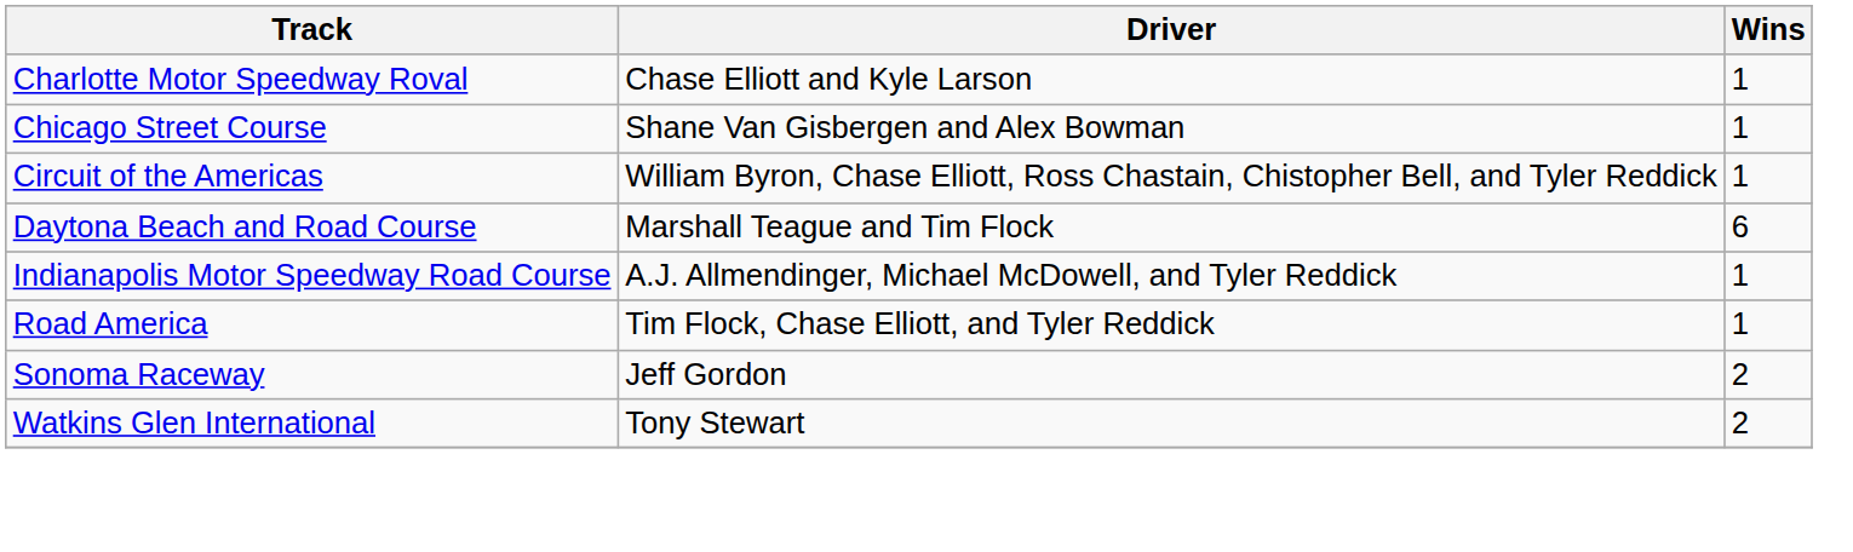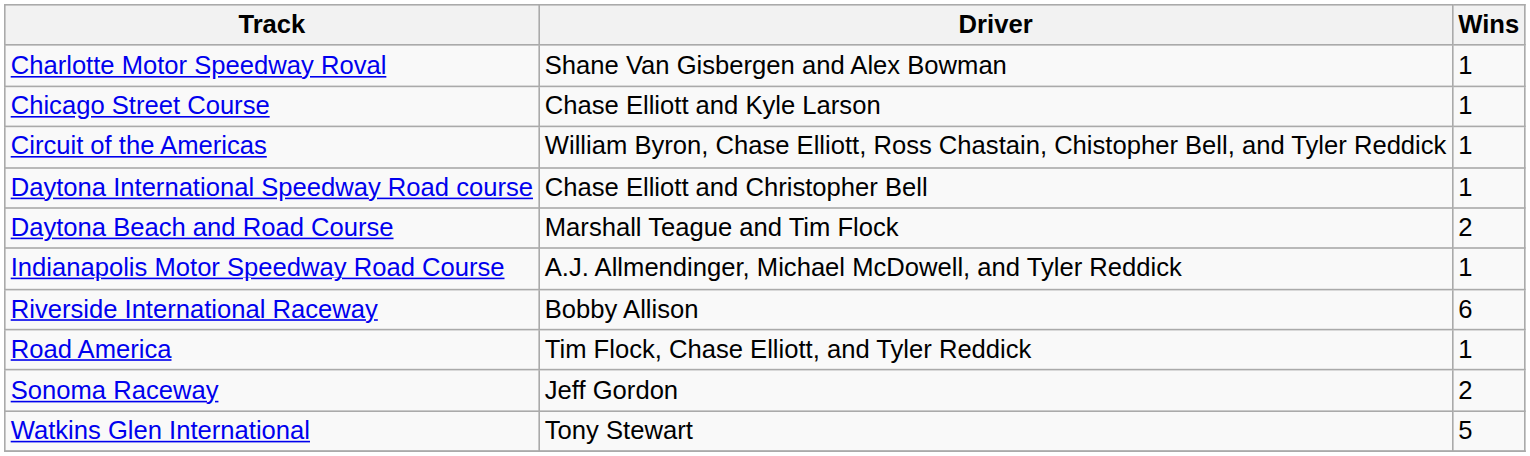Charlotte Motor Speedway Roval | Driver: Chase Elliott and Kyle Larson -> Shane Van Gisbergen and Alex Bowman
Chicago Street Course | Driver: Shane Van Gisbergen and Alex Bowman -> Chase Elliott and Kyle Larson
+ row: Daytona International Speedway Road course | Chase Elliott and Christopher Bell | 1
Daytona Beach and Road Course | Wins: 6 -> 2
+ row: Riverside International Raceway | Bobby Allison | 6
Watkins Glen International | Wins: 2 -> 5
